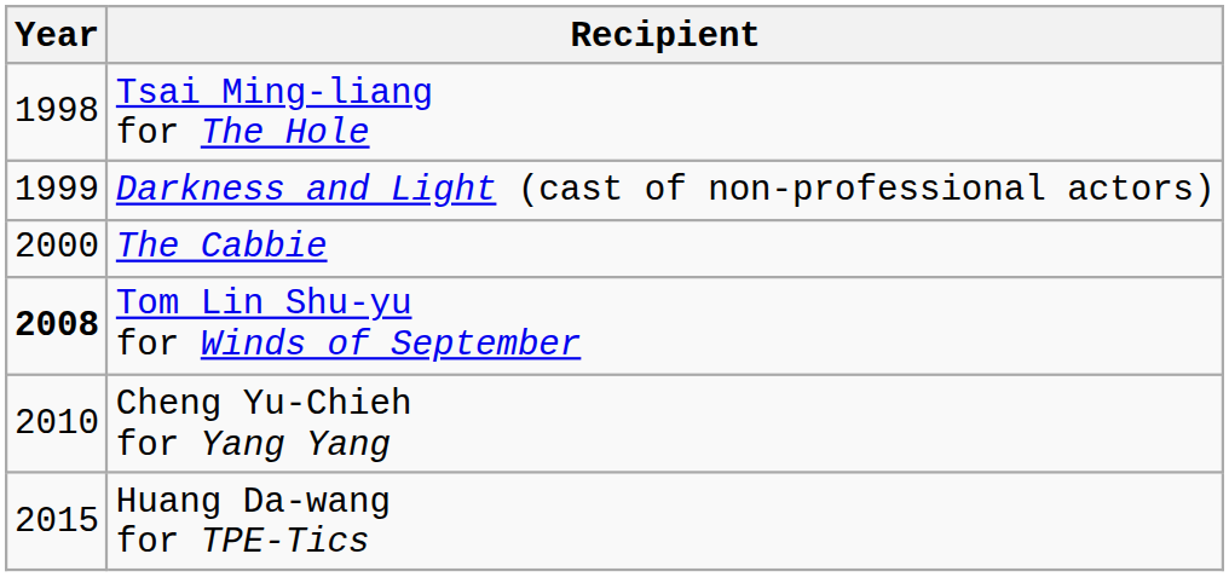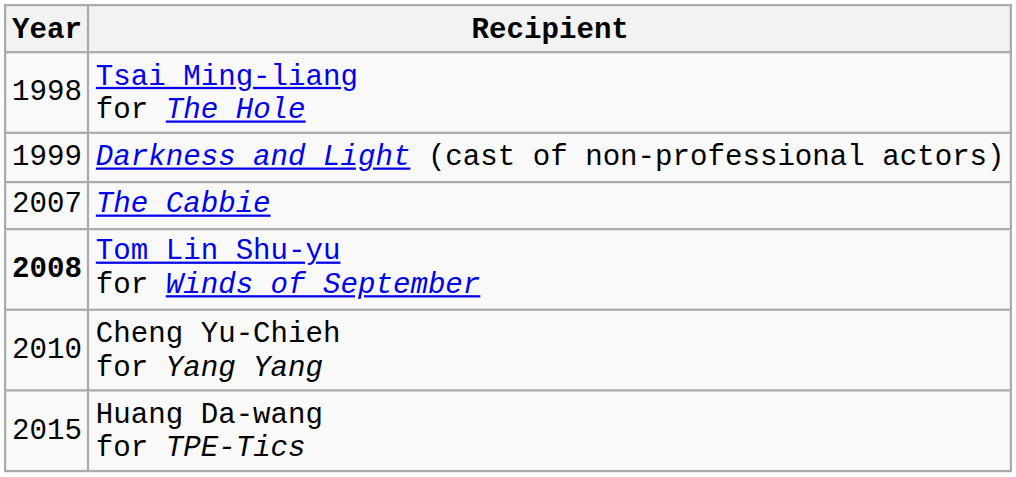The Cabbie | Year: 2000 -> 2007
